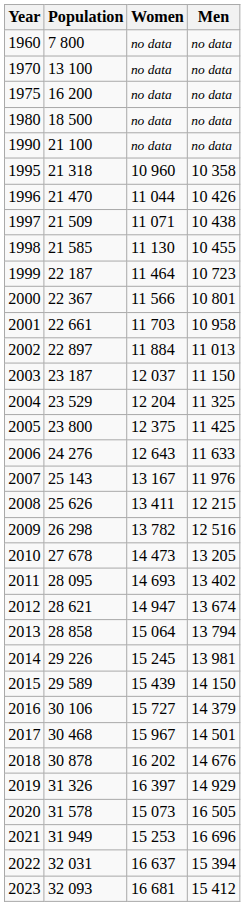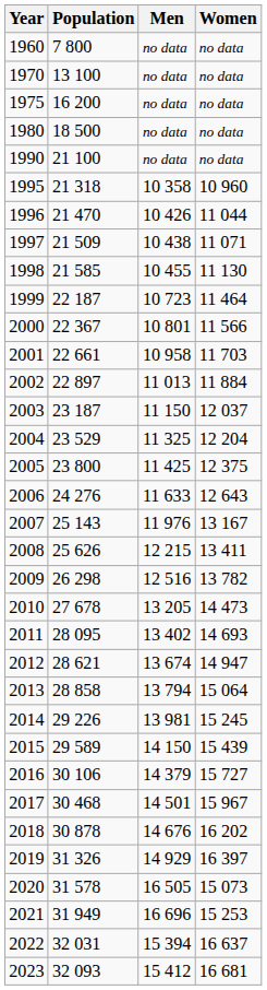columns swapped: Men <-> Women
